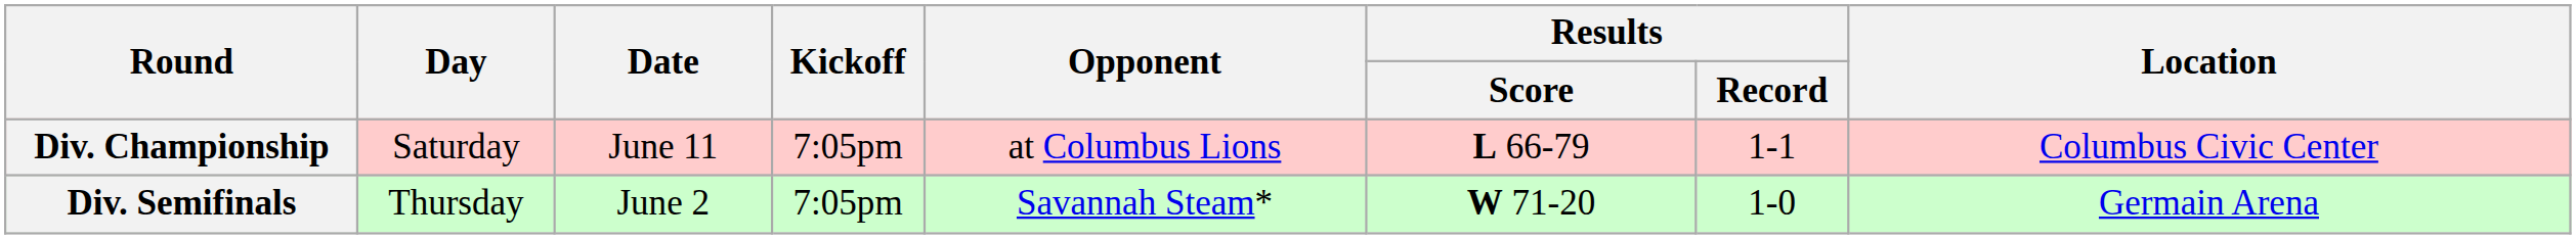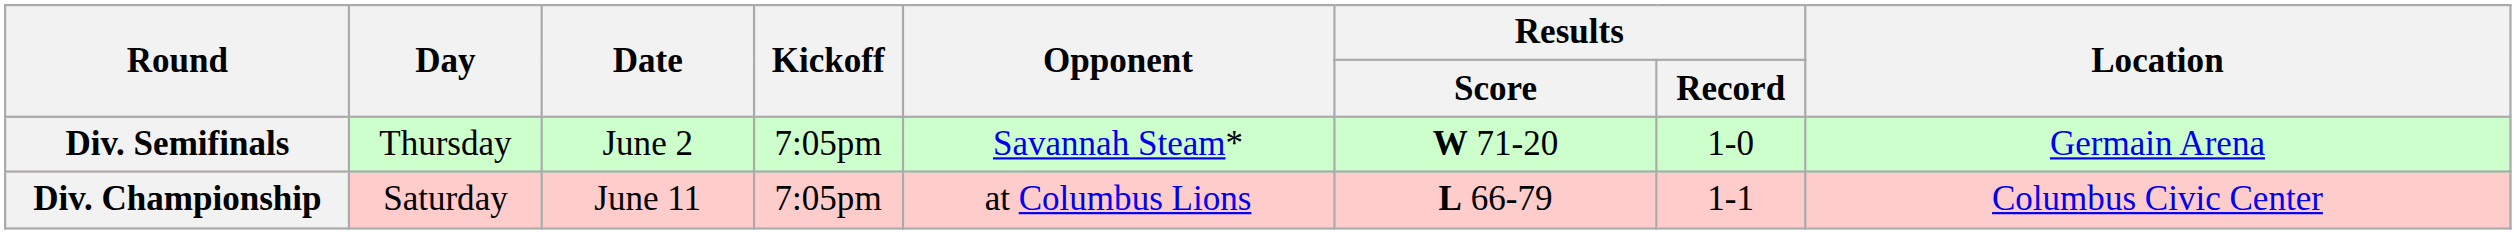rows swapped: Div. Semifinals <-> Div. Championship
